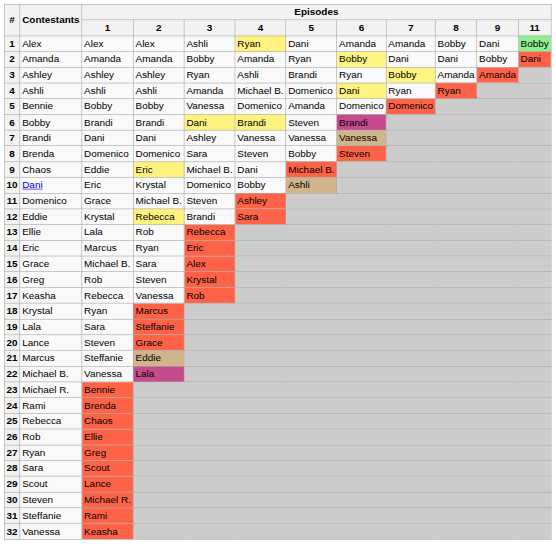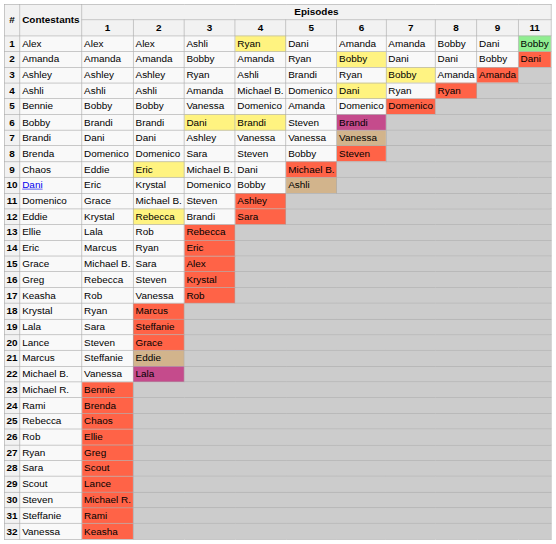16 | Episodes / 1: Rob -> Rebecca
17 | Episodes / 1: Rebecca -> Rob
